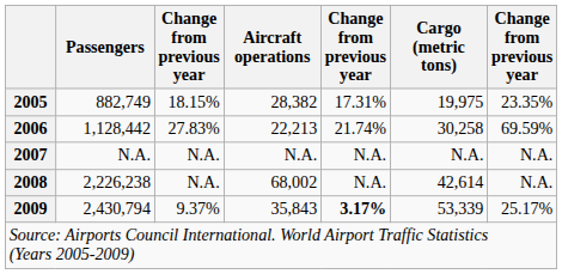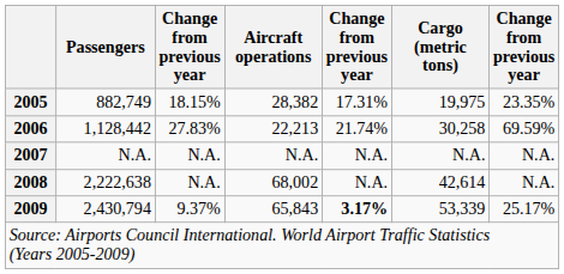2008 | Passengers: 2,226,238 -> 2,222,638
2009 | Aircraft operations: 35,843 -> 65,843
